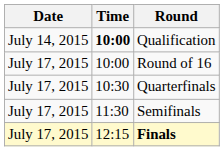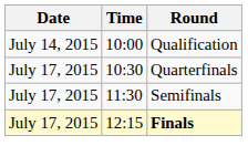Qualification | Time: bold -> normal
- row: July 17, 2015 | 10:00 | Round of 16
